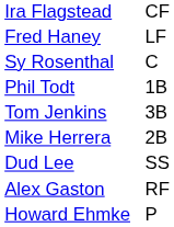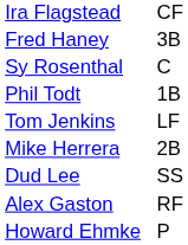Fred Haney | column 2: LF -> 3B
Tom Jenkins | column 2: 3B -> LF
